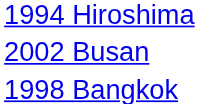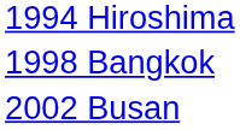rows swapped: 1998 Bangkok <-> 2002 Busan
